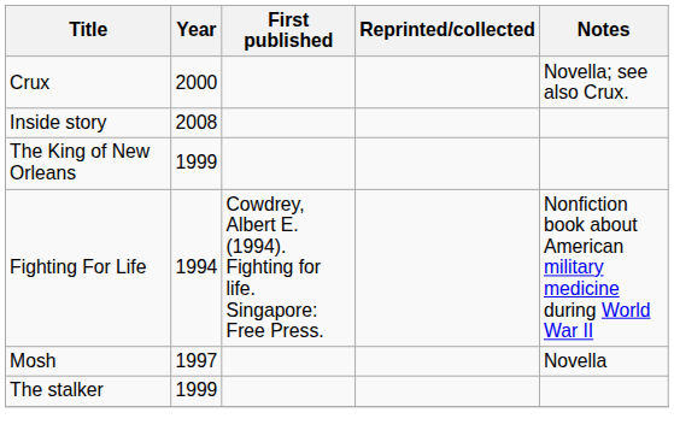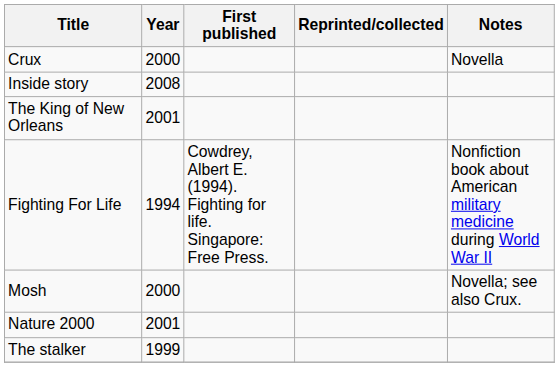Crux | Notes: Novella; see also Crux. -> Novella
The King of New Orleans | Year: 1999 -> 2001
Mosh | Year: 1997 -> 2000
Mosh | Notes: Novella -> Novella; see also Crux.
+ row: Nature 2000 | 2001
